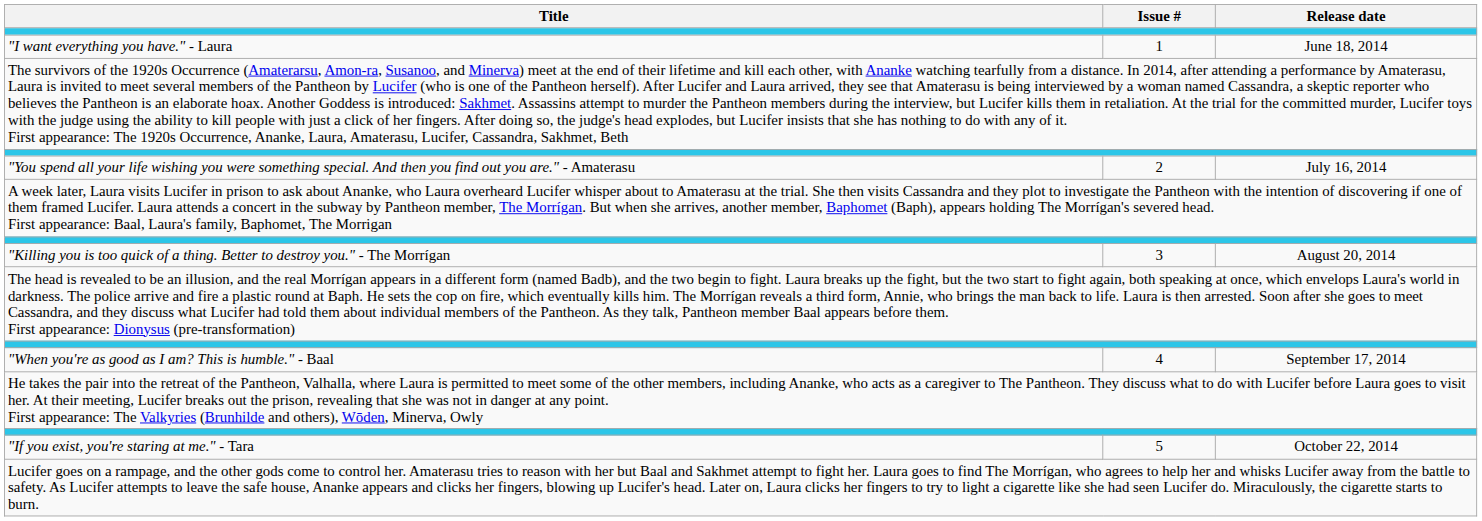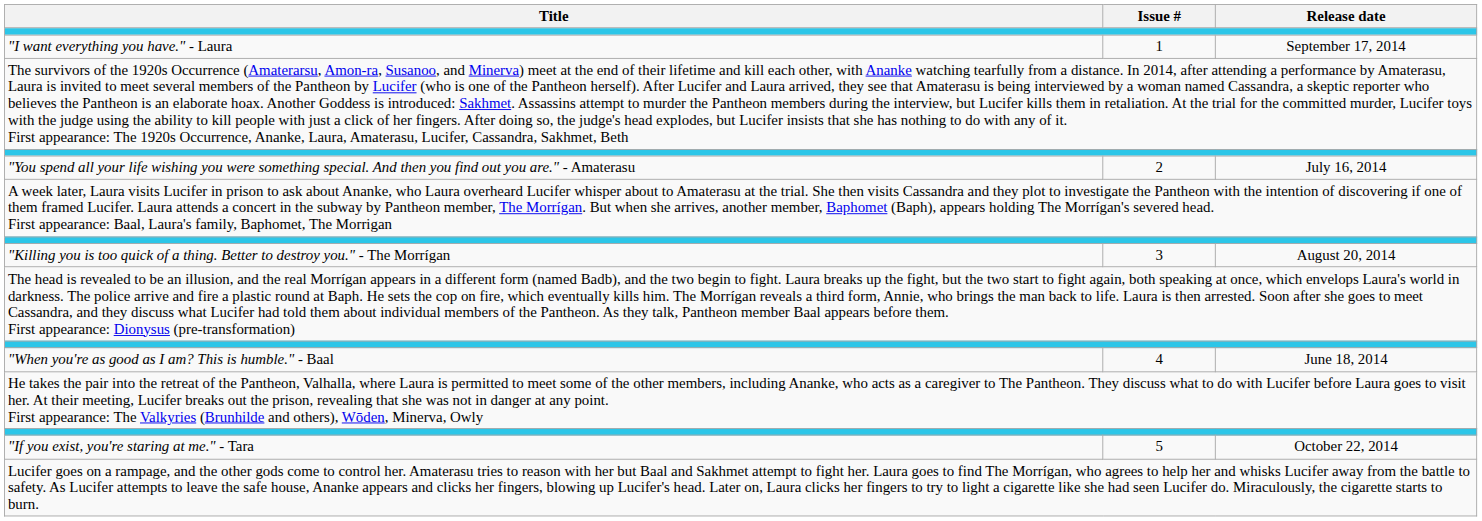"I want everything you have." - Laura | Release date: June 18, 2014 -> September 17, 2014
"When you're as good as I am? This is humble." - Baal | Release date: September 17, 2014 -> June 18, 2014
